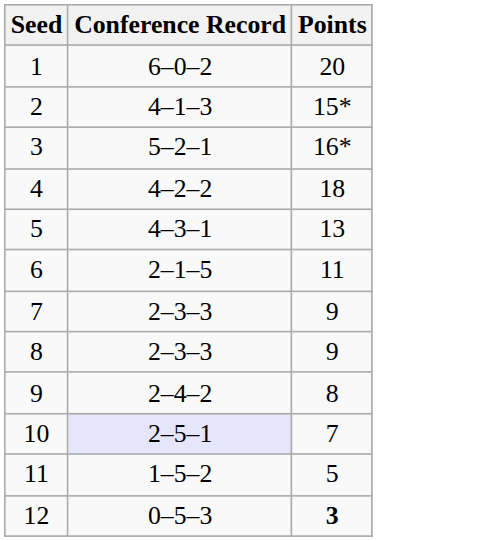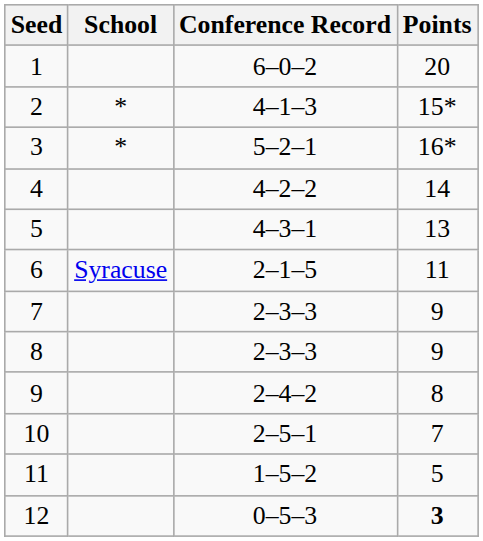+ column: School | * | * | Syracuse
4 | Points: 18 -> 14
10 | Conference Record: lavender background -> no background
